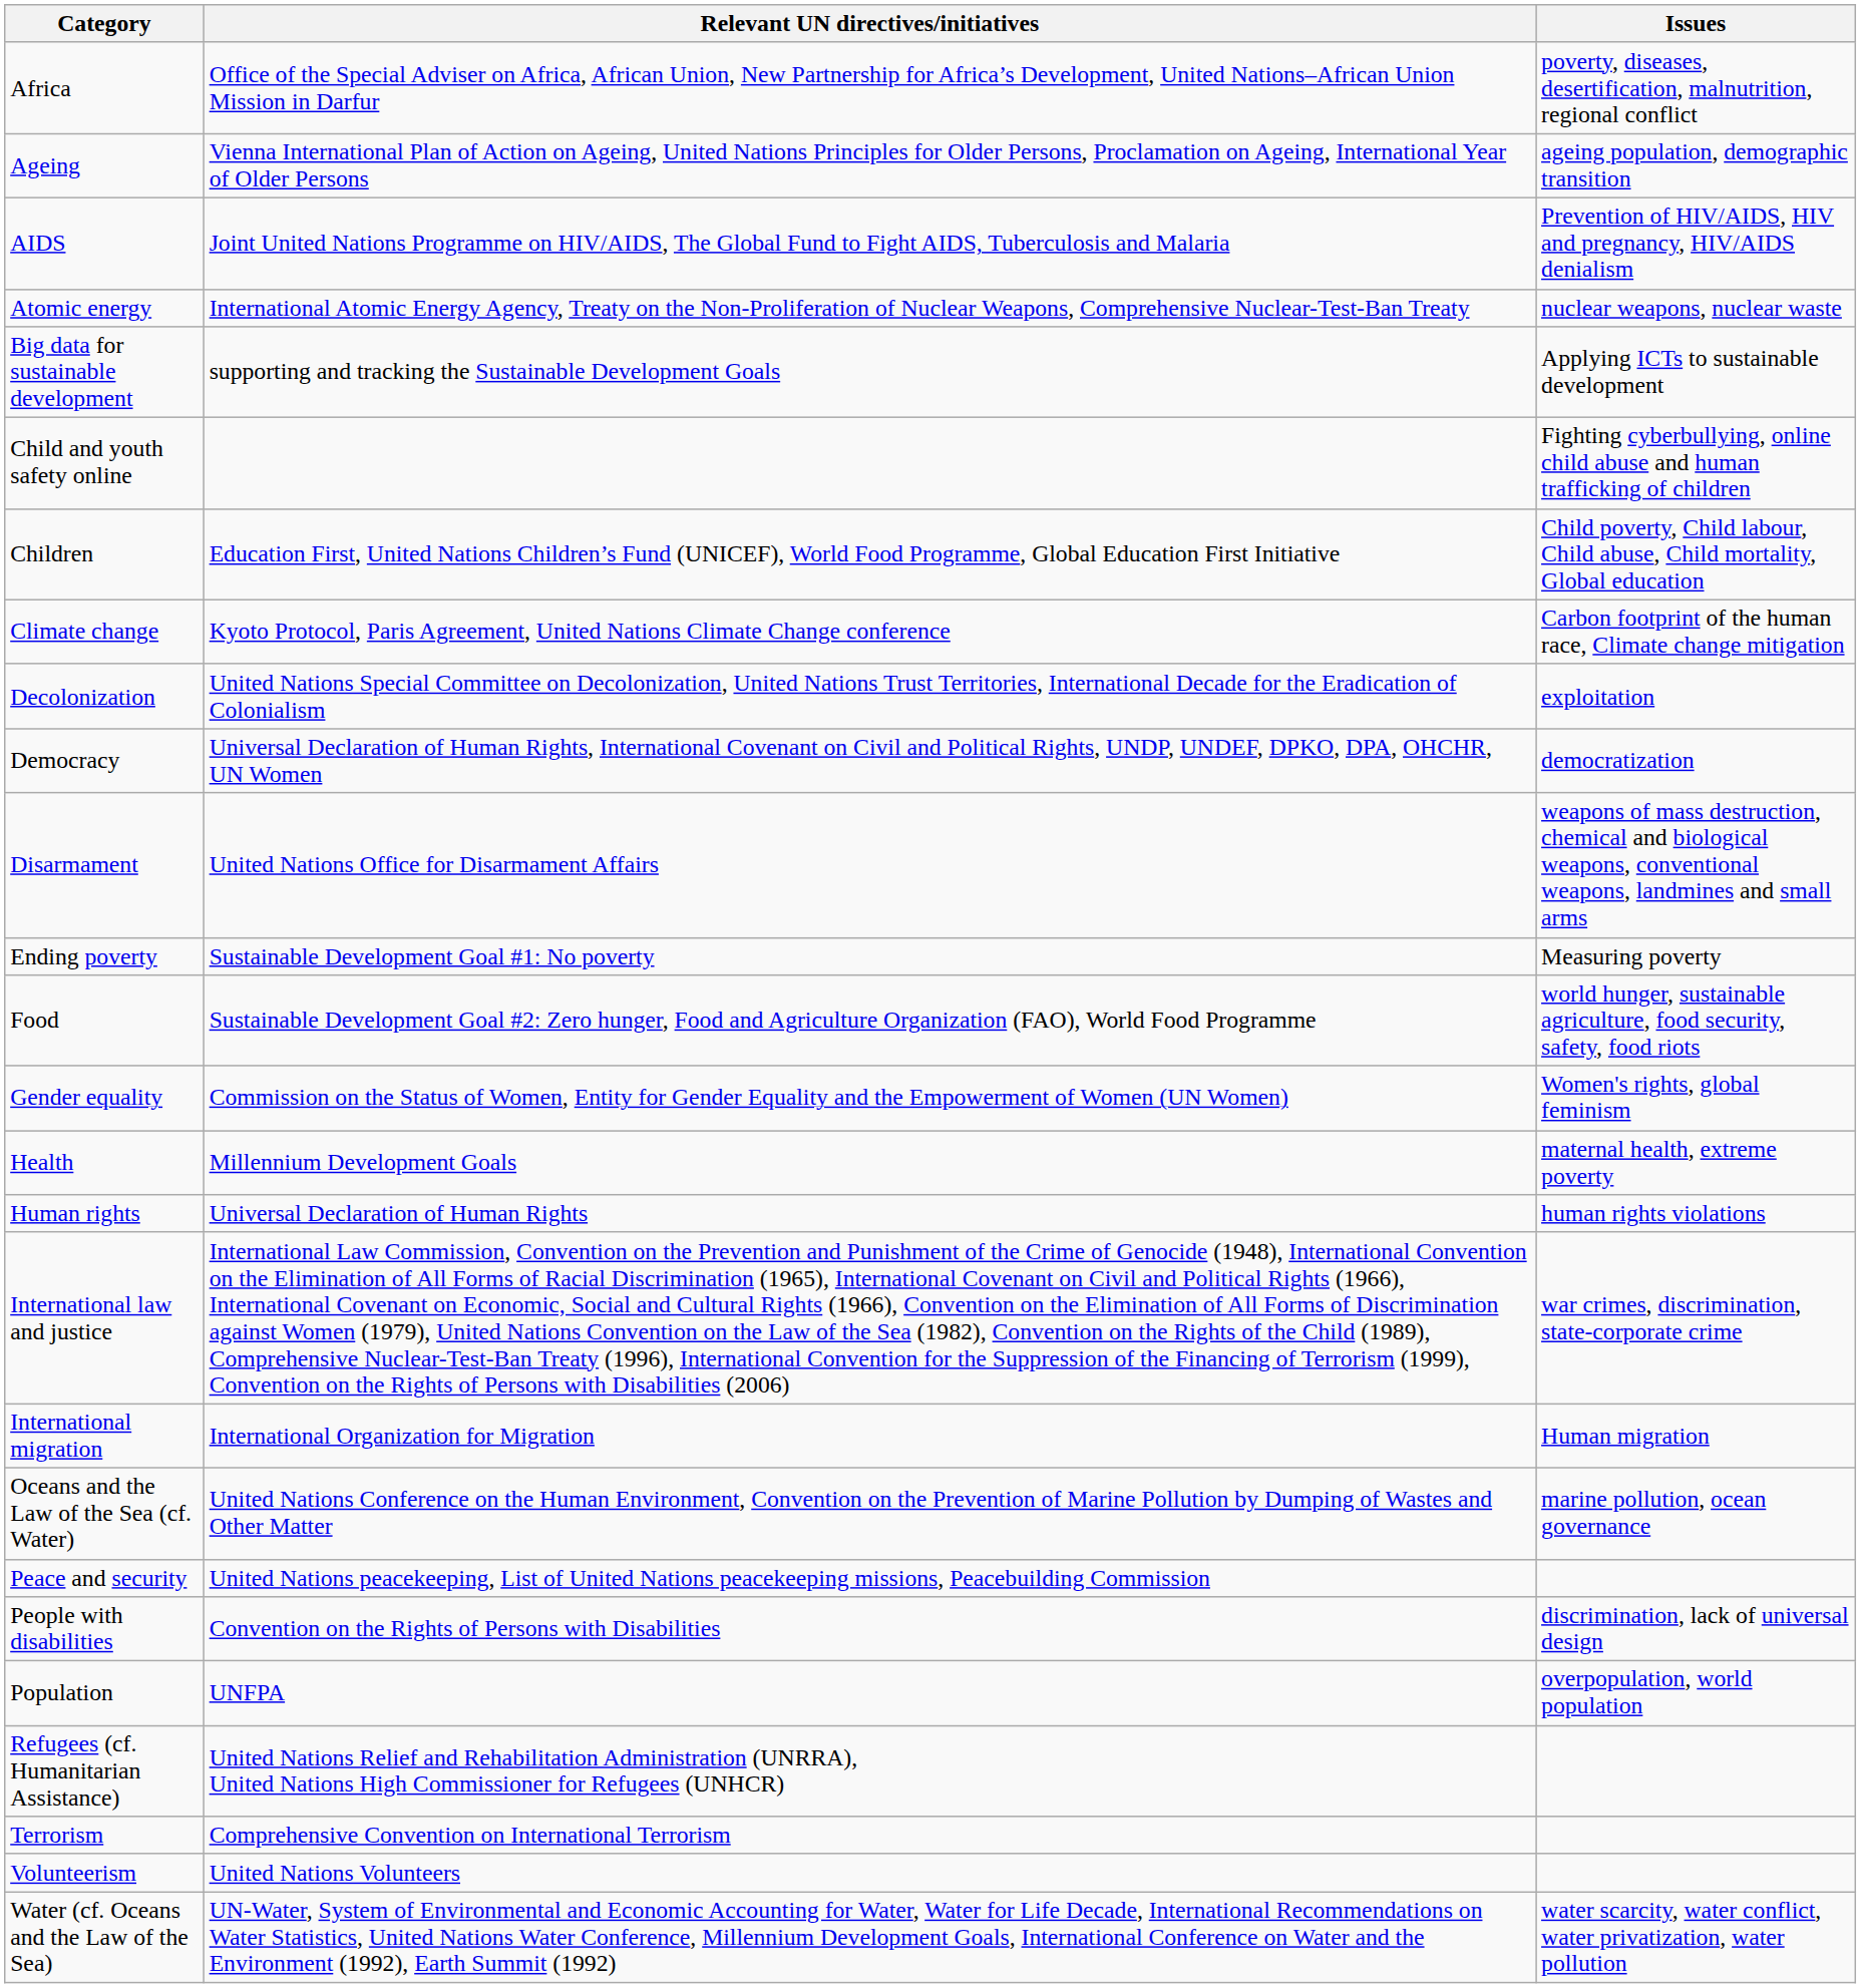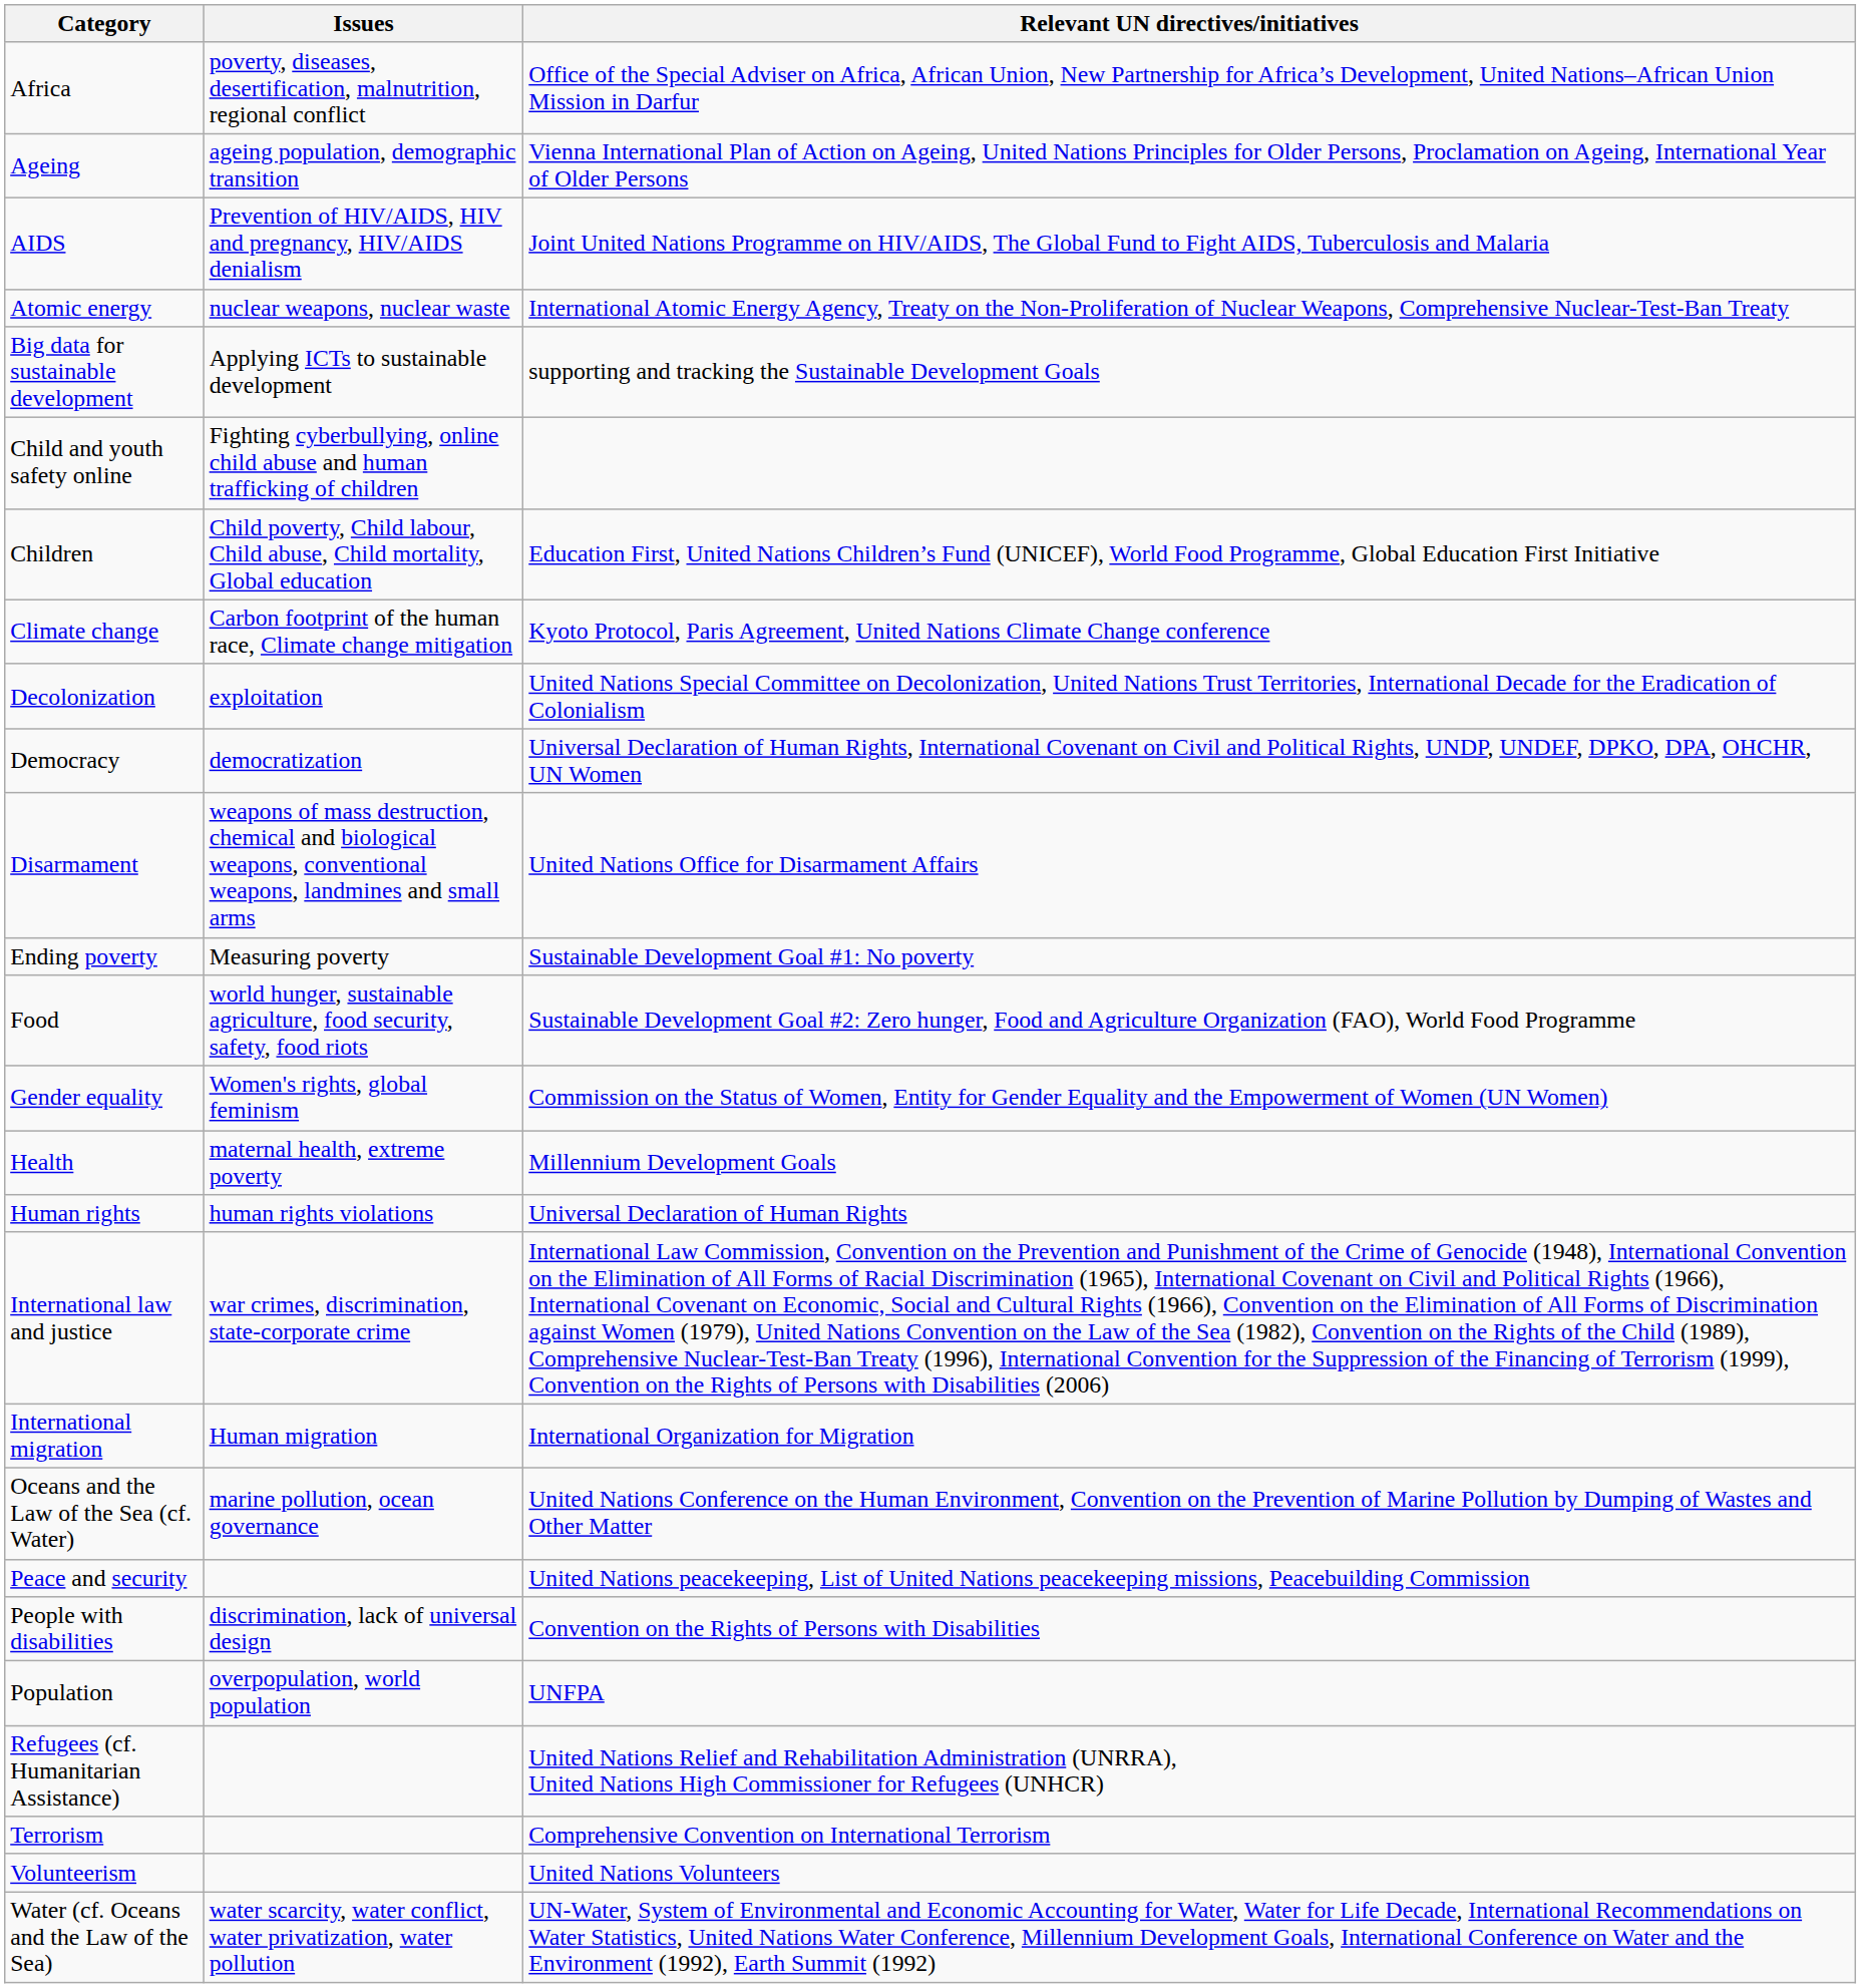columns swapped: Issues <-> Relevant UN directives/initiatives
